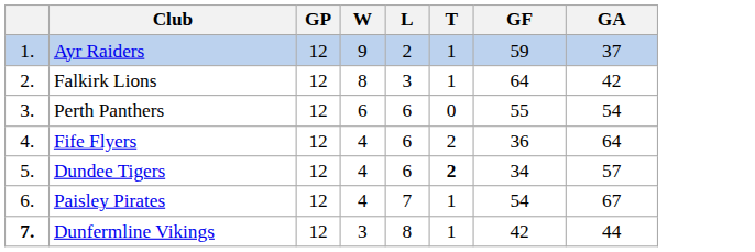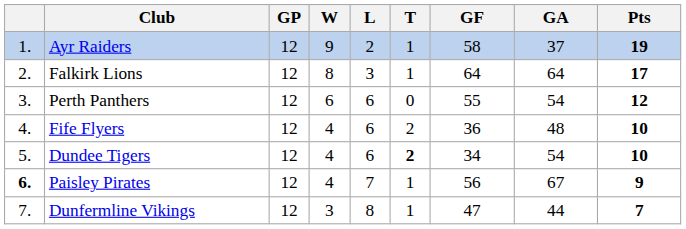+ column: Pts | 19 | 17 | 12 | 10 | 10 | 9 | 7
Ayr Raiders | GF: 59 -> 58
Falkirk Lions | GA: 42 -> 64
Fife Flyers | GA: 64 -> 48
Dundee Tigers | GA: 57 -> 54
Paisley Pirates | column 1: normal -> bold
Paisley Pirates | GF: 54 -> 56
Dunfermline Vikings | column 1: bold -> normal
Dunfermline Vikings | GF: 42 -> 47
